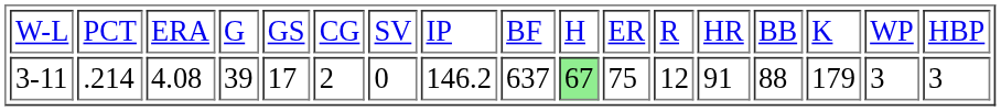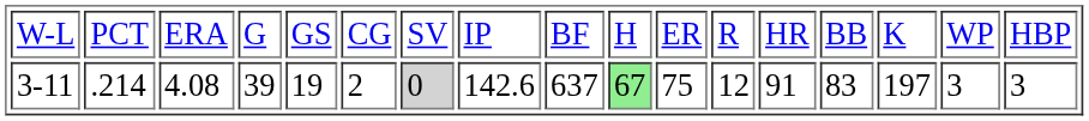3-11 | column 5: 17 -> 19
3-11 | column 7: no background -> lightgrey background
3-11 | column 8: 146.2 -> 142.6
3-11 | column 14: 88 -> 83
3-11 | column 15: 179 -> 197
